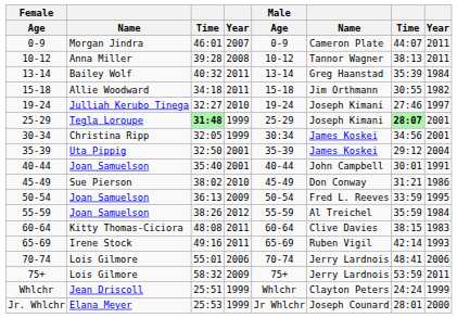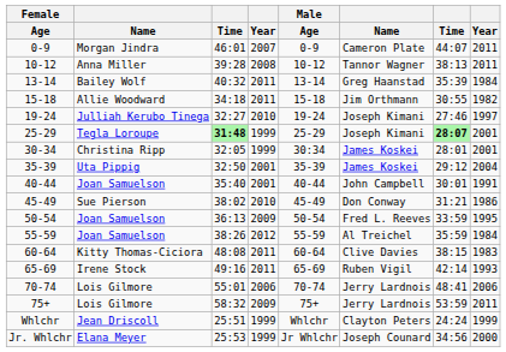30-34 | column 7: 34:56 -> 28:01
Jr. Whlchr | column 7: 28:01 -> 34:56
